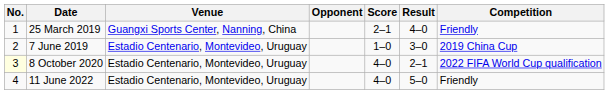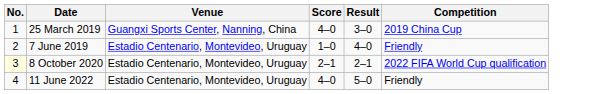- column: Opponent
25 March 2019 | Score: 2–1 -> 4–0
25 March 2019 | Result: 4–0 -> 3–0
25 March 2019 | Competition: Friendly -> 2019 China Cup
7 June 2019 | Result: 3–0 -> 4–0
7 June 2019 | Competition: 2019 China Cup -> Friendly
8 October 2020 | Score: 4–0 -> 2–1
